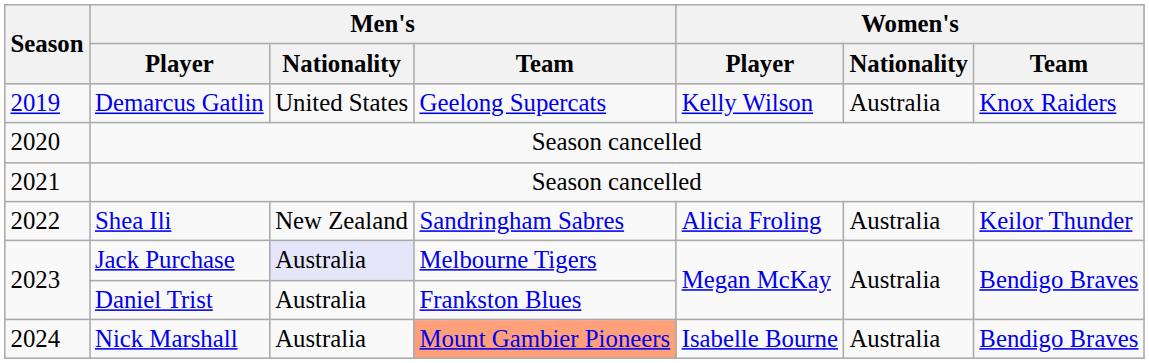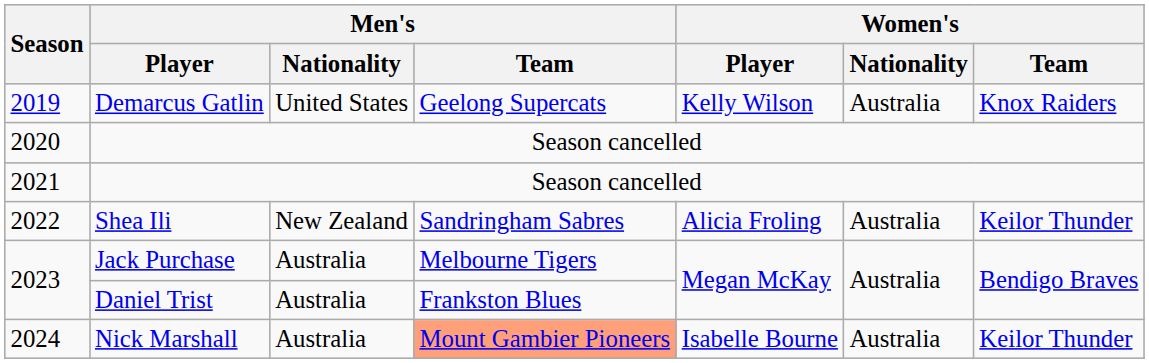2023 / Jack Purchase | Men's / Nationality: lavender background -> no background
2024 | Women's / Team: Bendigo Braves -> Keilor Thunder
